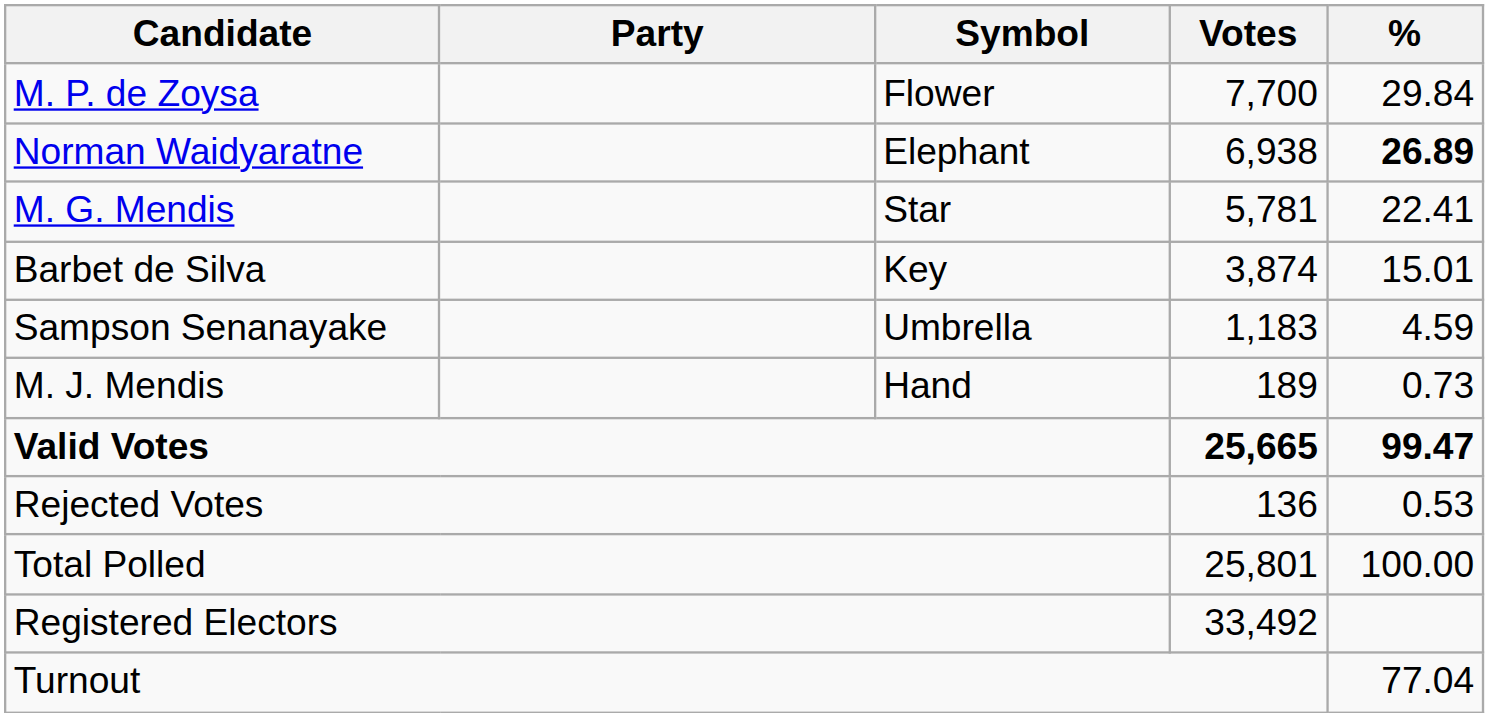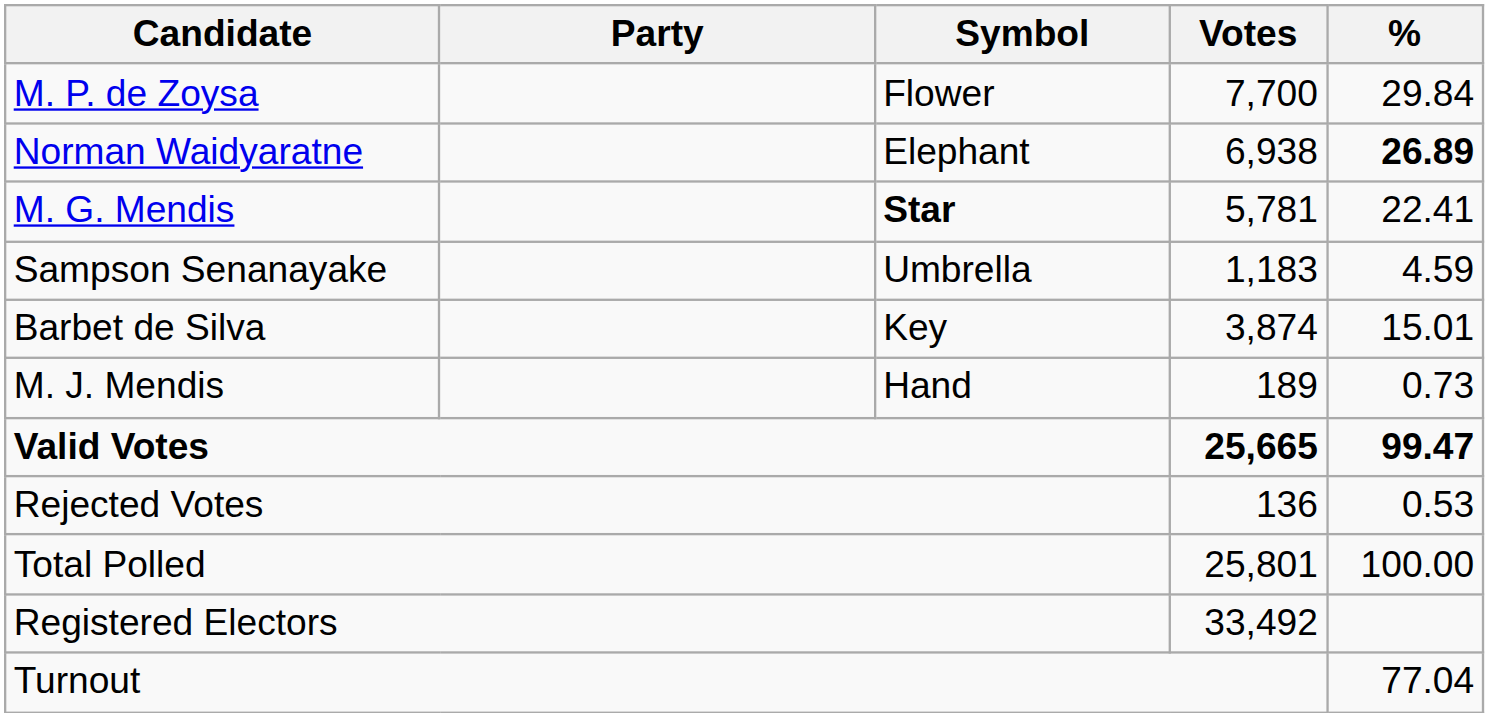M. G. Mendis | Symbol: normal -> bold
rows swapped: Barbet de Silva <-> Sampson Senanayake
